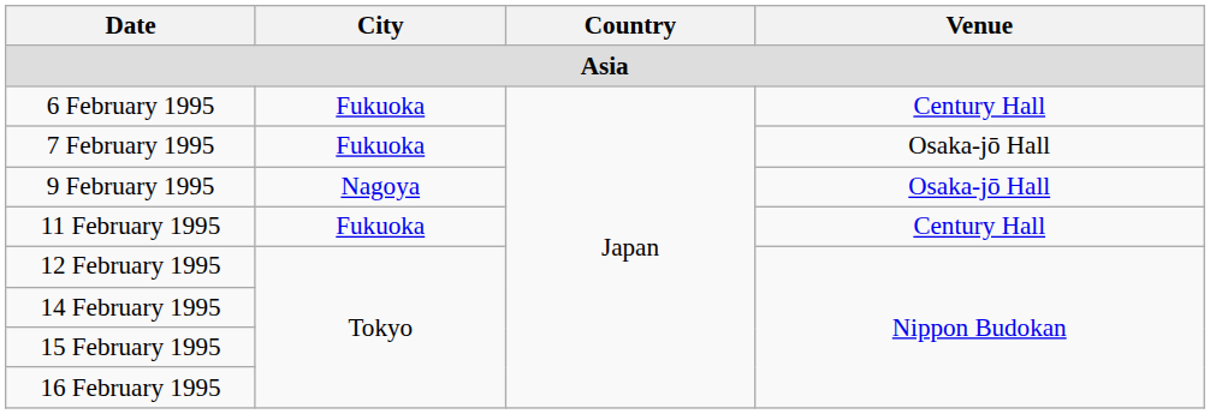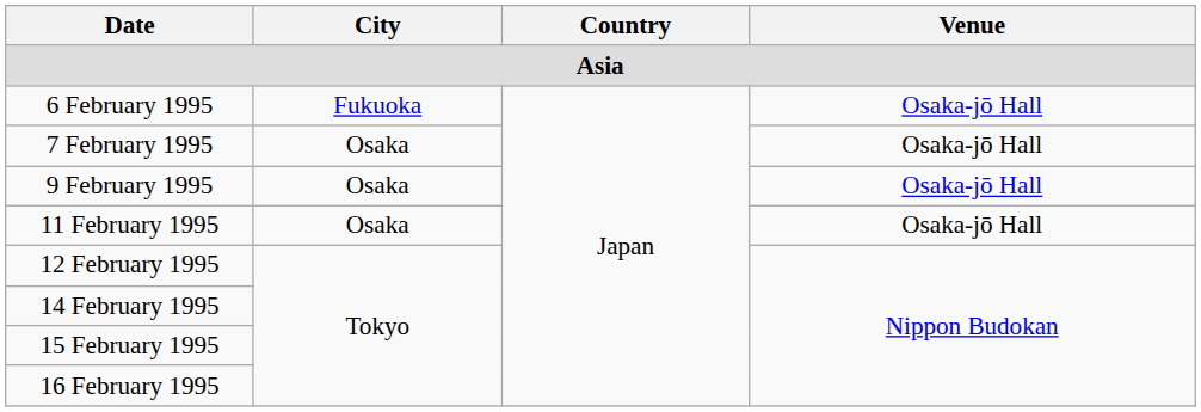6 February 1995 | Venue: Century Hall -> Osaka-jō Hall
7 February 1995 | City: Fukuoka -> Osaka
9 February 1995 | City: Nagoya -> Osaka
11 February 1995 | City: Fukuoka -> Osaka
11 February 1995 | Venue: Century Hall -> Osaka-jō Hall
